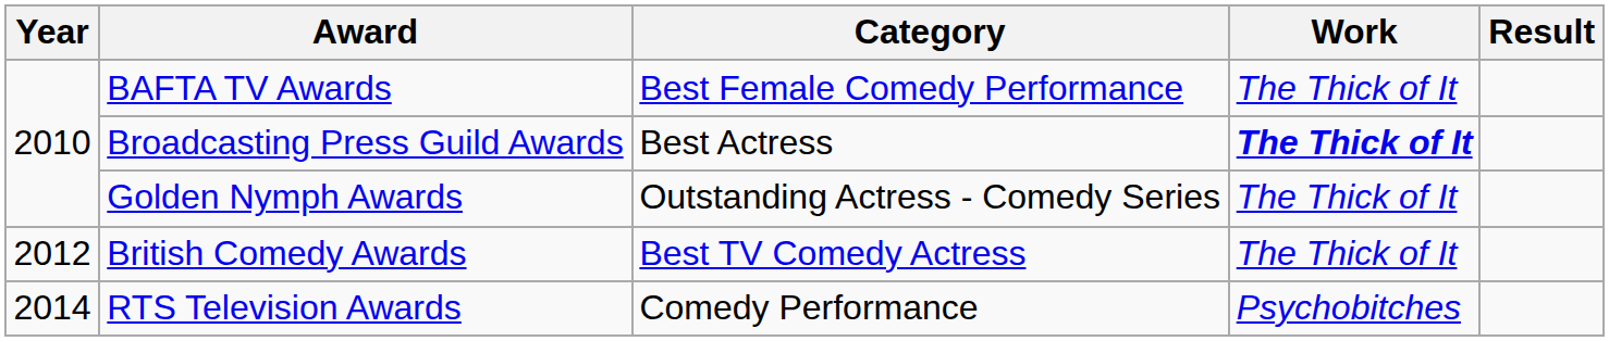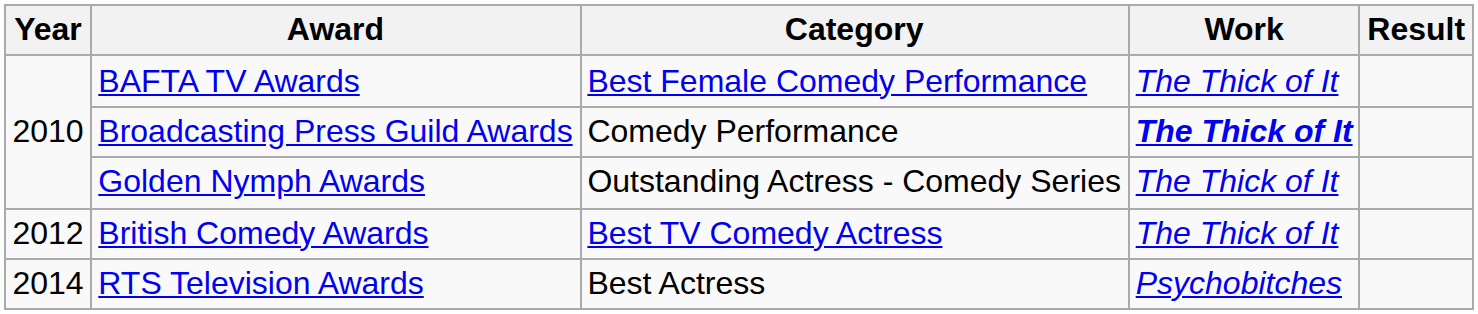Broadcasting Press Guild Awards | Category: Best Actress -> Comedy Performance
RTS Television Awards | Category: Comedy Performance -> Best Actress
